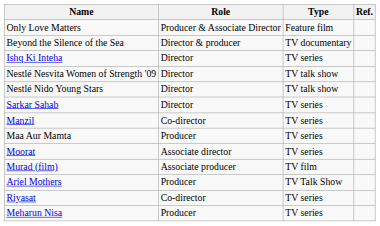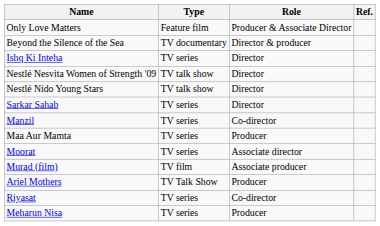columns swapped: Role <-> Type
